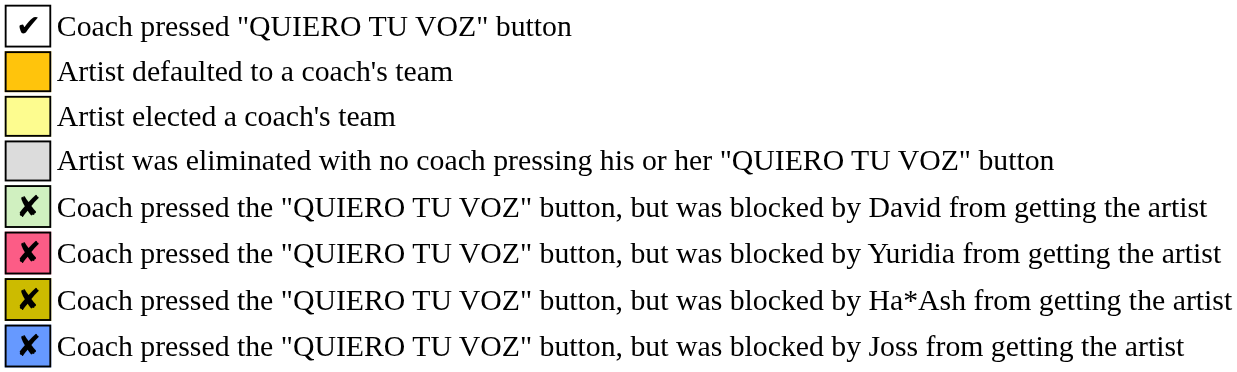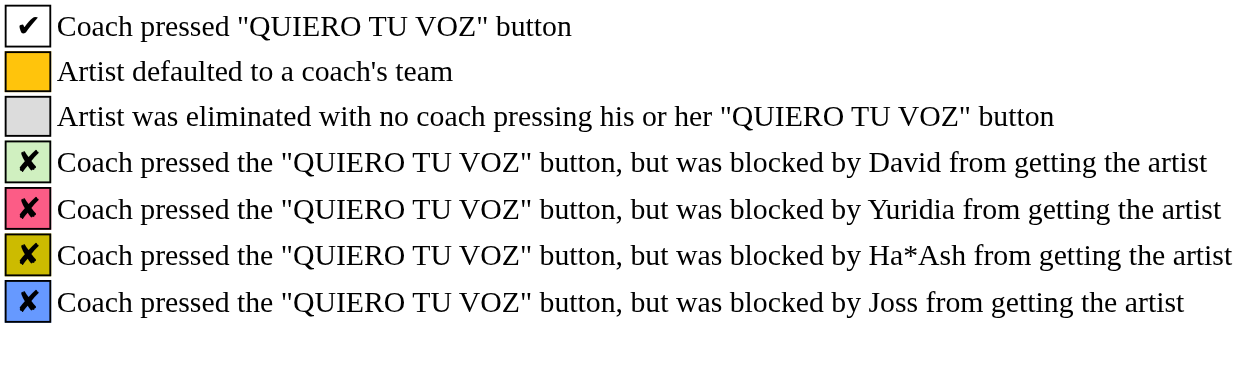- row: Artist elected a coach's team
